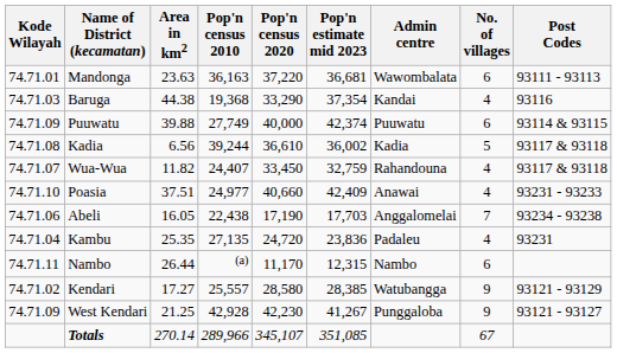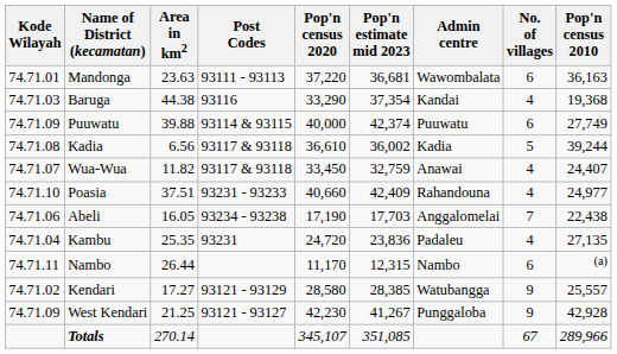columns swapped: Pop'n census 2010 <-> Post Codes
Wua-Wua | Admin centre: Rahandouna -> Anawai
Poasia | Admin centre: Anawai -> Rahandouna
